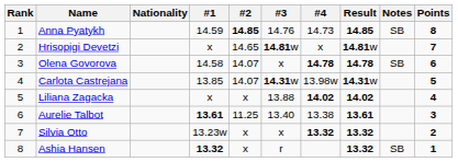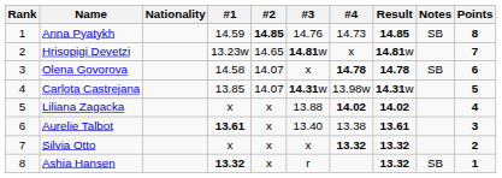Hrisopigi Devetzi | #1: x -> 13.23w
Aurelie Talbot | #2: 11.25 -> x
Silvia Otto | #1: 13.23w -> x
